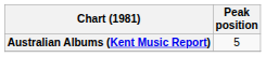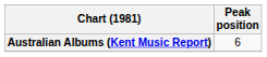Australian Albums (Kent Music Report) | Peak position: 5 -> 6
